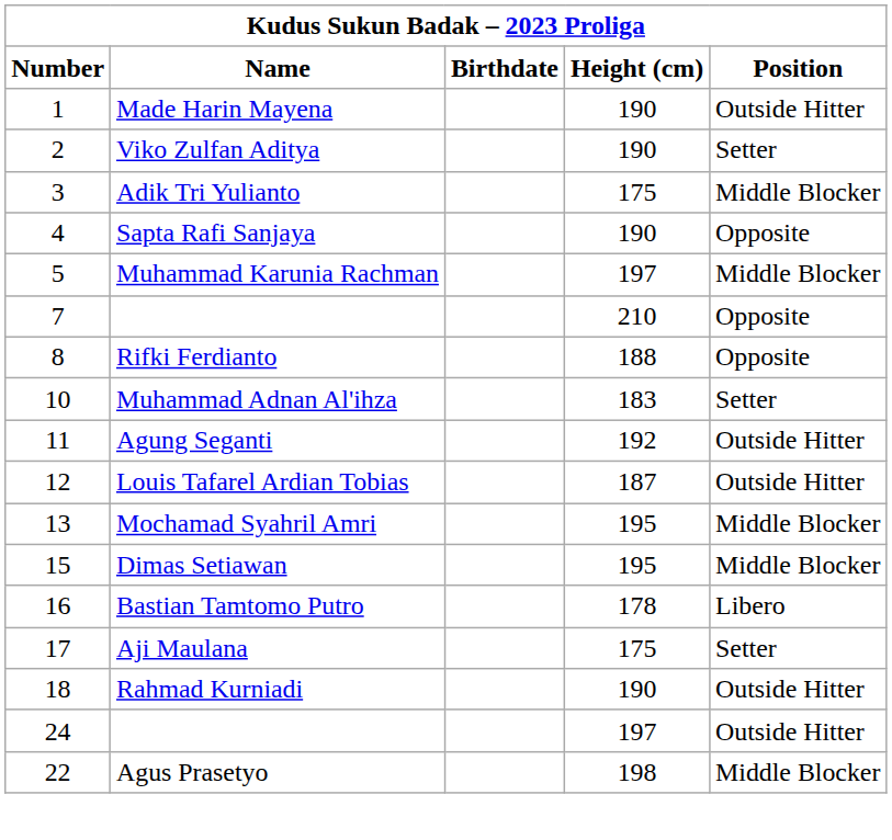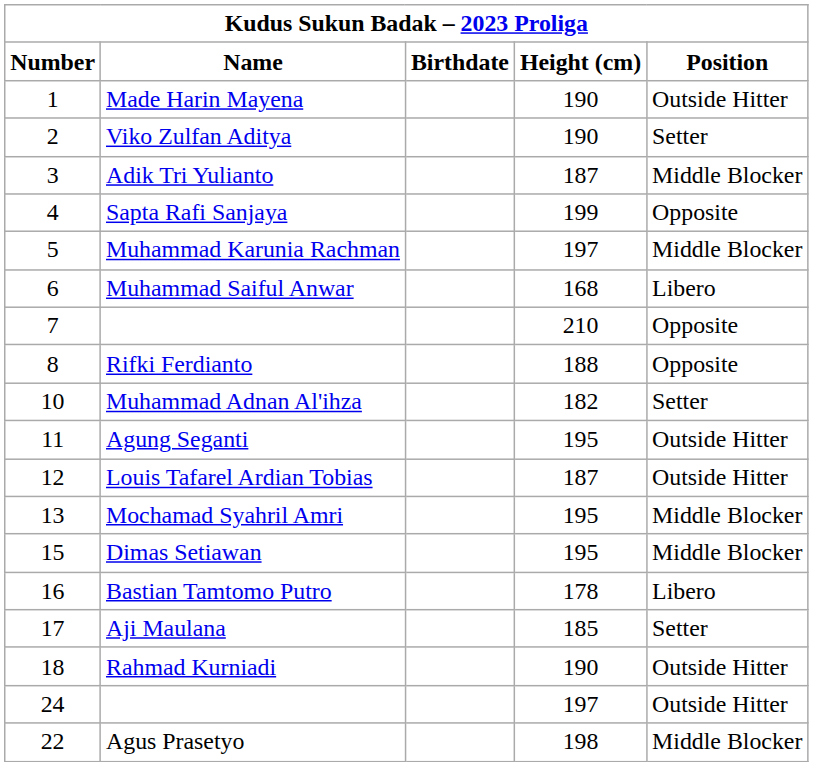Adik Tri Yulianto | Height (cm): 175 -> 187
Sapta Rafi Sanjaya | Height (cm): 190 -> 199
+ row: 6 | Muhammad Saiful Anwar | 168 | Libero
Muhammad Adnan Al'ihza | Height (cm): 183 -> 182
Agung Seganti | Height (cm): 192 -> 195
Aji Maulana | Height (cm): 175 -> 185
